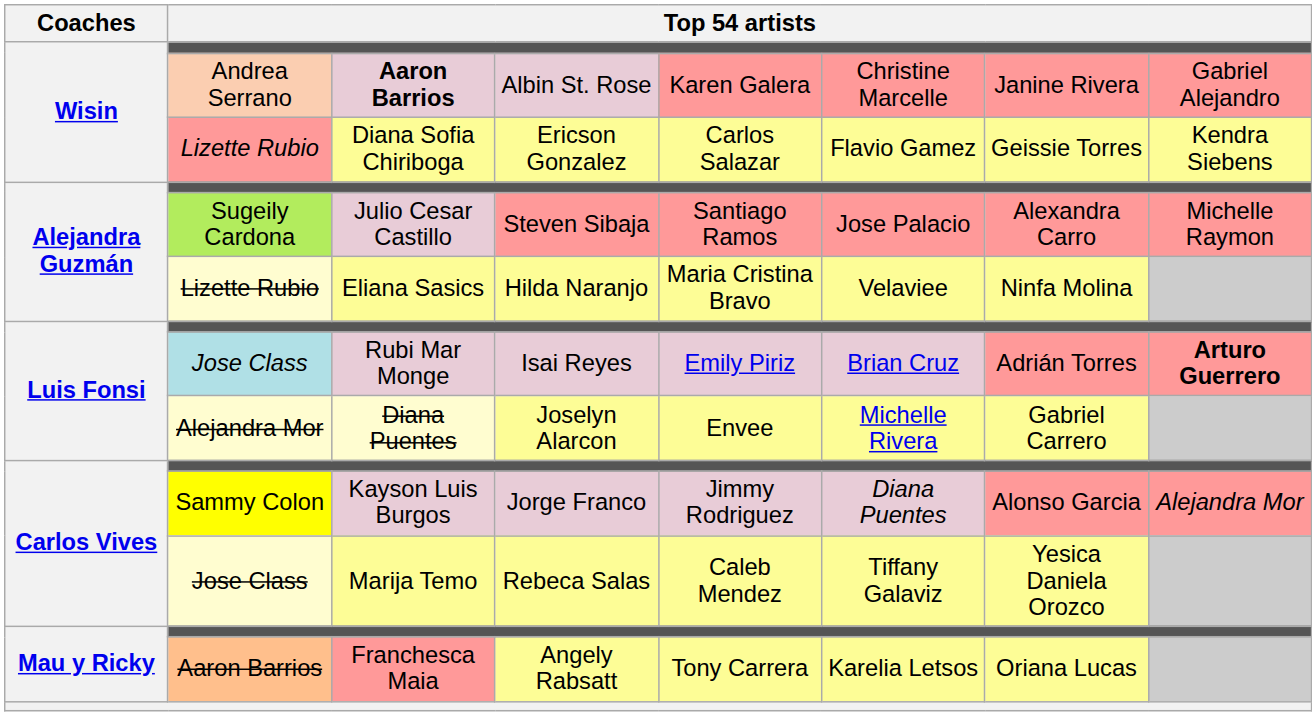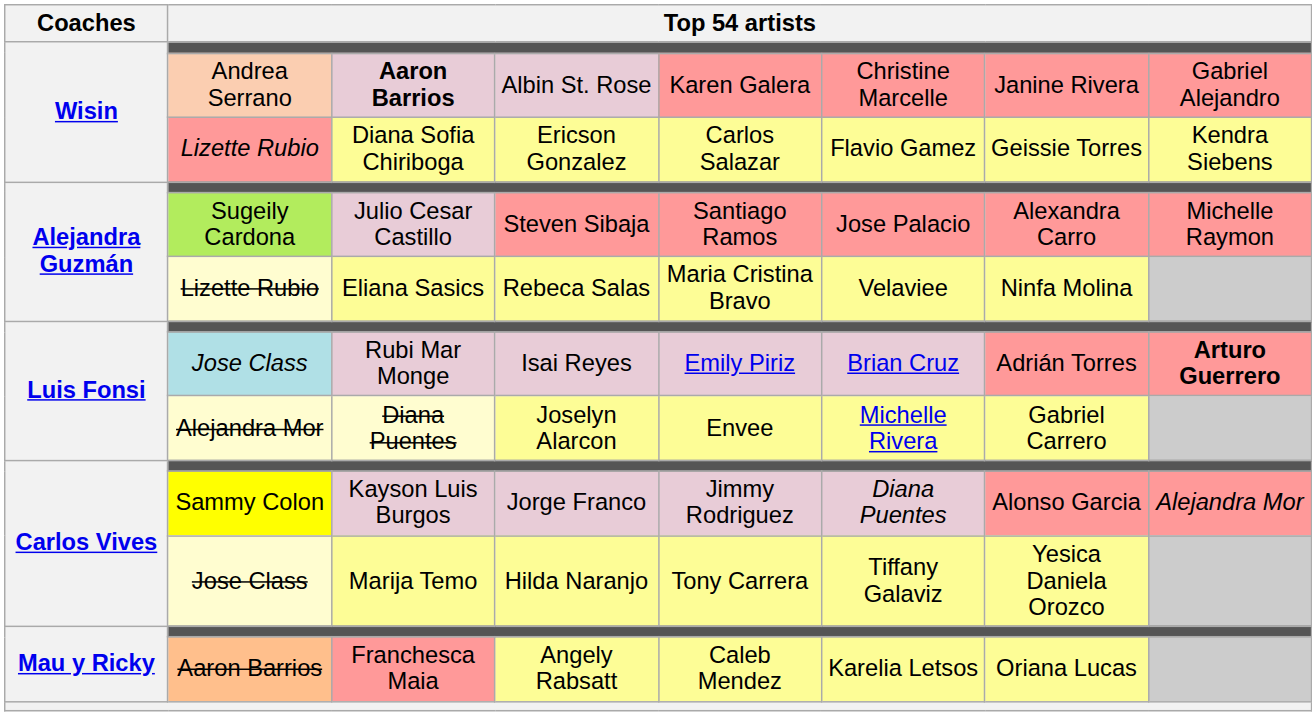Eliana Sasics | column 4: Hilda Naranjo -> Rebeca Salas
Marija Temo | column 4: Rebeca Salas -> Hilda Naranjo
Marija Temo | column 5: Caleb Mendez -> Tony Carrera
Franchesca Maia | column 5: Tony Carrera -> Caleb Mendez
